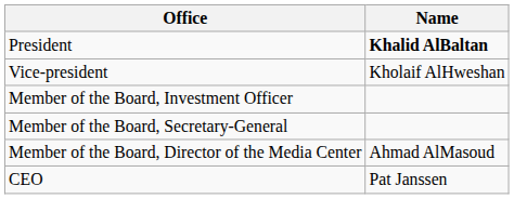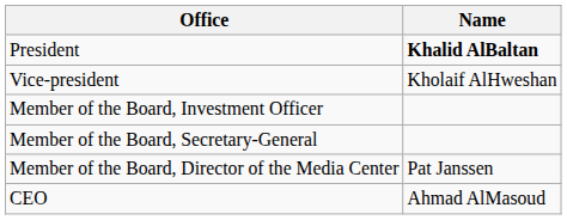Member of the Board, Director of the Media Center | Name: Ahmad AlMasoud -> Pat Janssen
CEO | Name: Pat Janssen -> Ahmad AlMasoud
